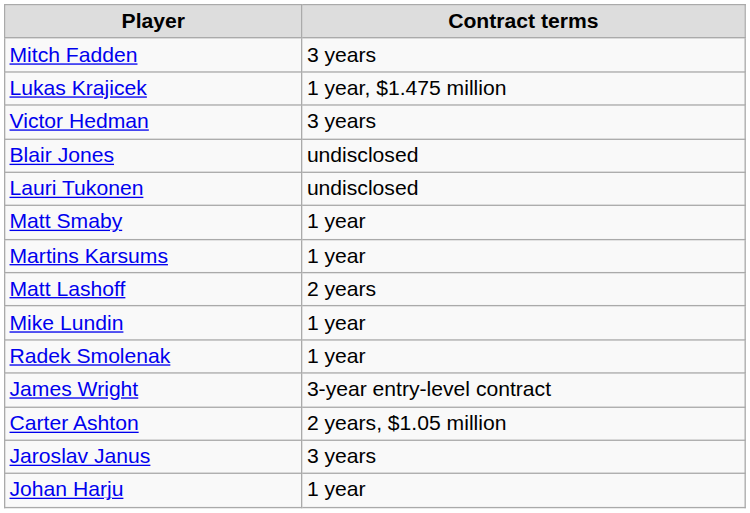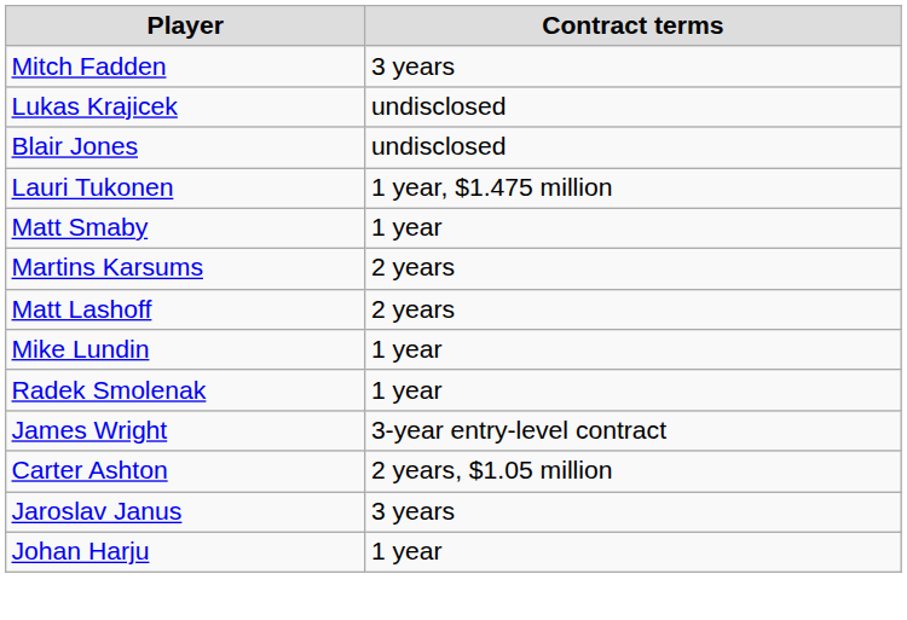Lukas Krajicek | Contract terms: 1 year, $1.475 million -> undisclosed
- row: Victor Hedman | 3 years
Lauri Tukonen | Contract terms: undisclosed -> 1 year, $1.475 million
Martins Karsums | Contract terms: 1 year -> 2 years
